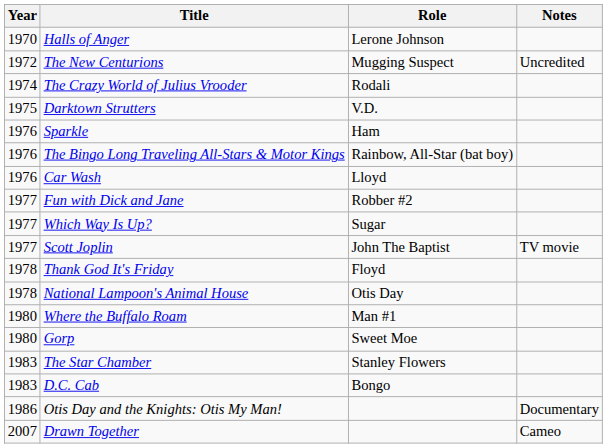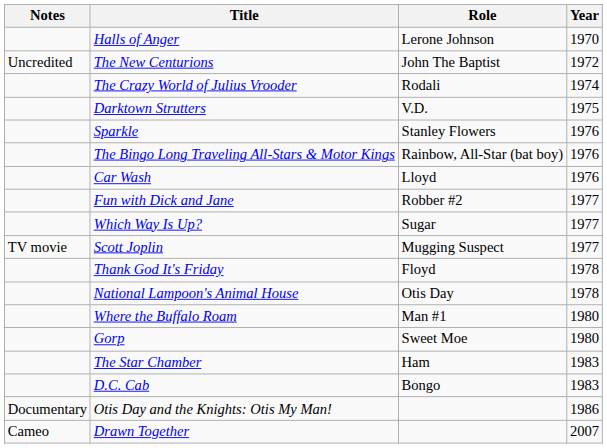columns swapped: Year <-> Notes
The New Centurions | Role: Mugging Suspect -> John The Baptist
Sparkle | Role: Ham -> Stanley Flowers
Scott Joplin | Role: John The Baptist -> Mugging Suspect
The Star Chamber | Role: Stanley Flowers -> Ham
